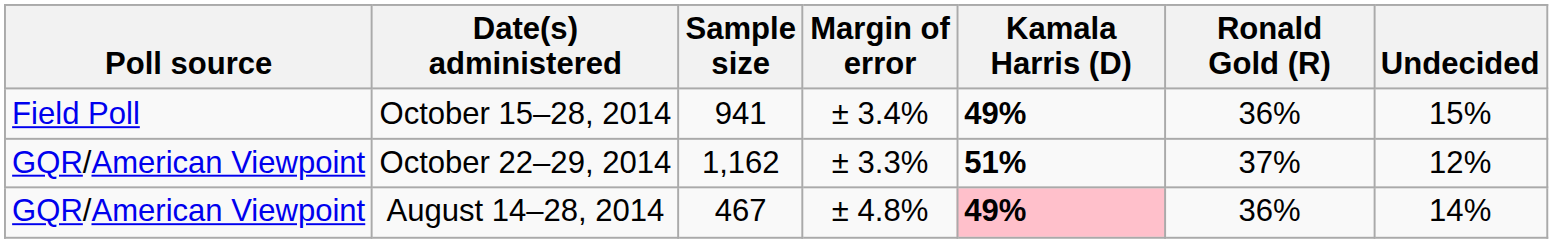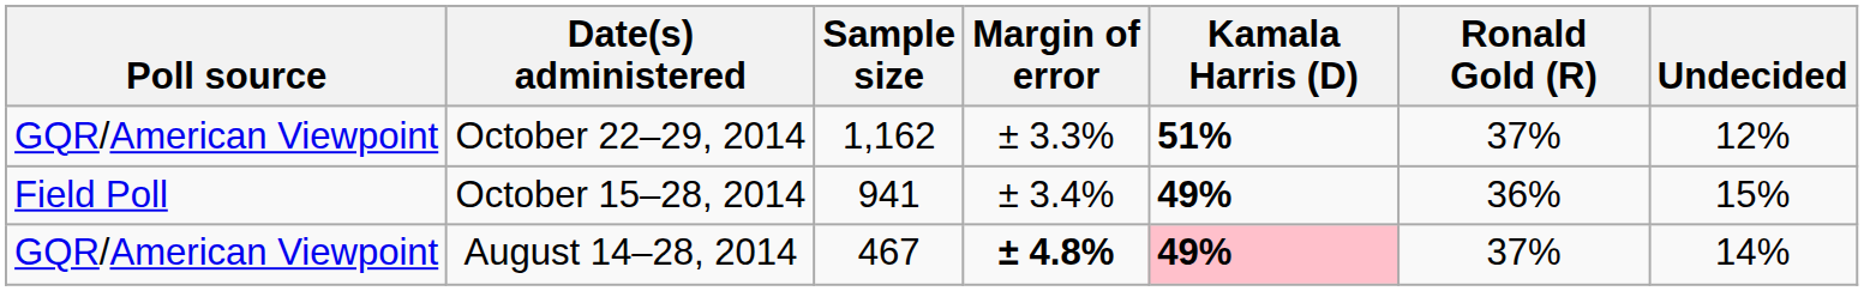rows swapped: October 22–29, 2014 <-> October 15–28, 2014
August 14–28, 2014 | Margin of error: normal -> bold
August 14–28, 2014 | Ronald Gold (R): 36% -> 37%
